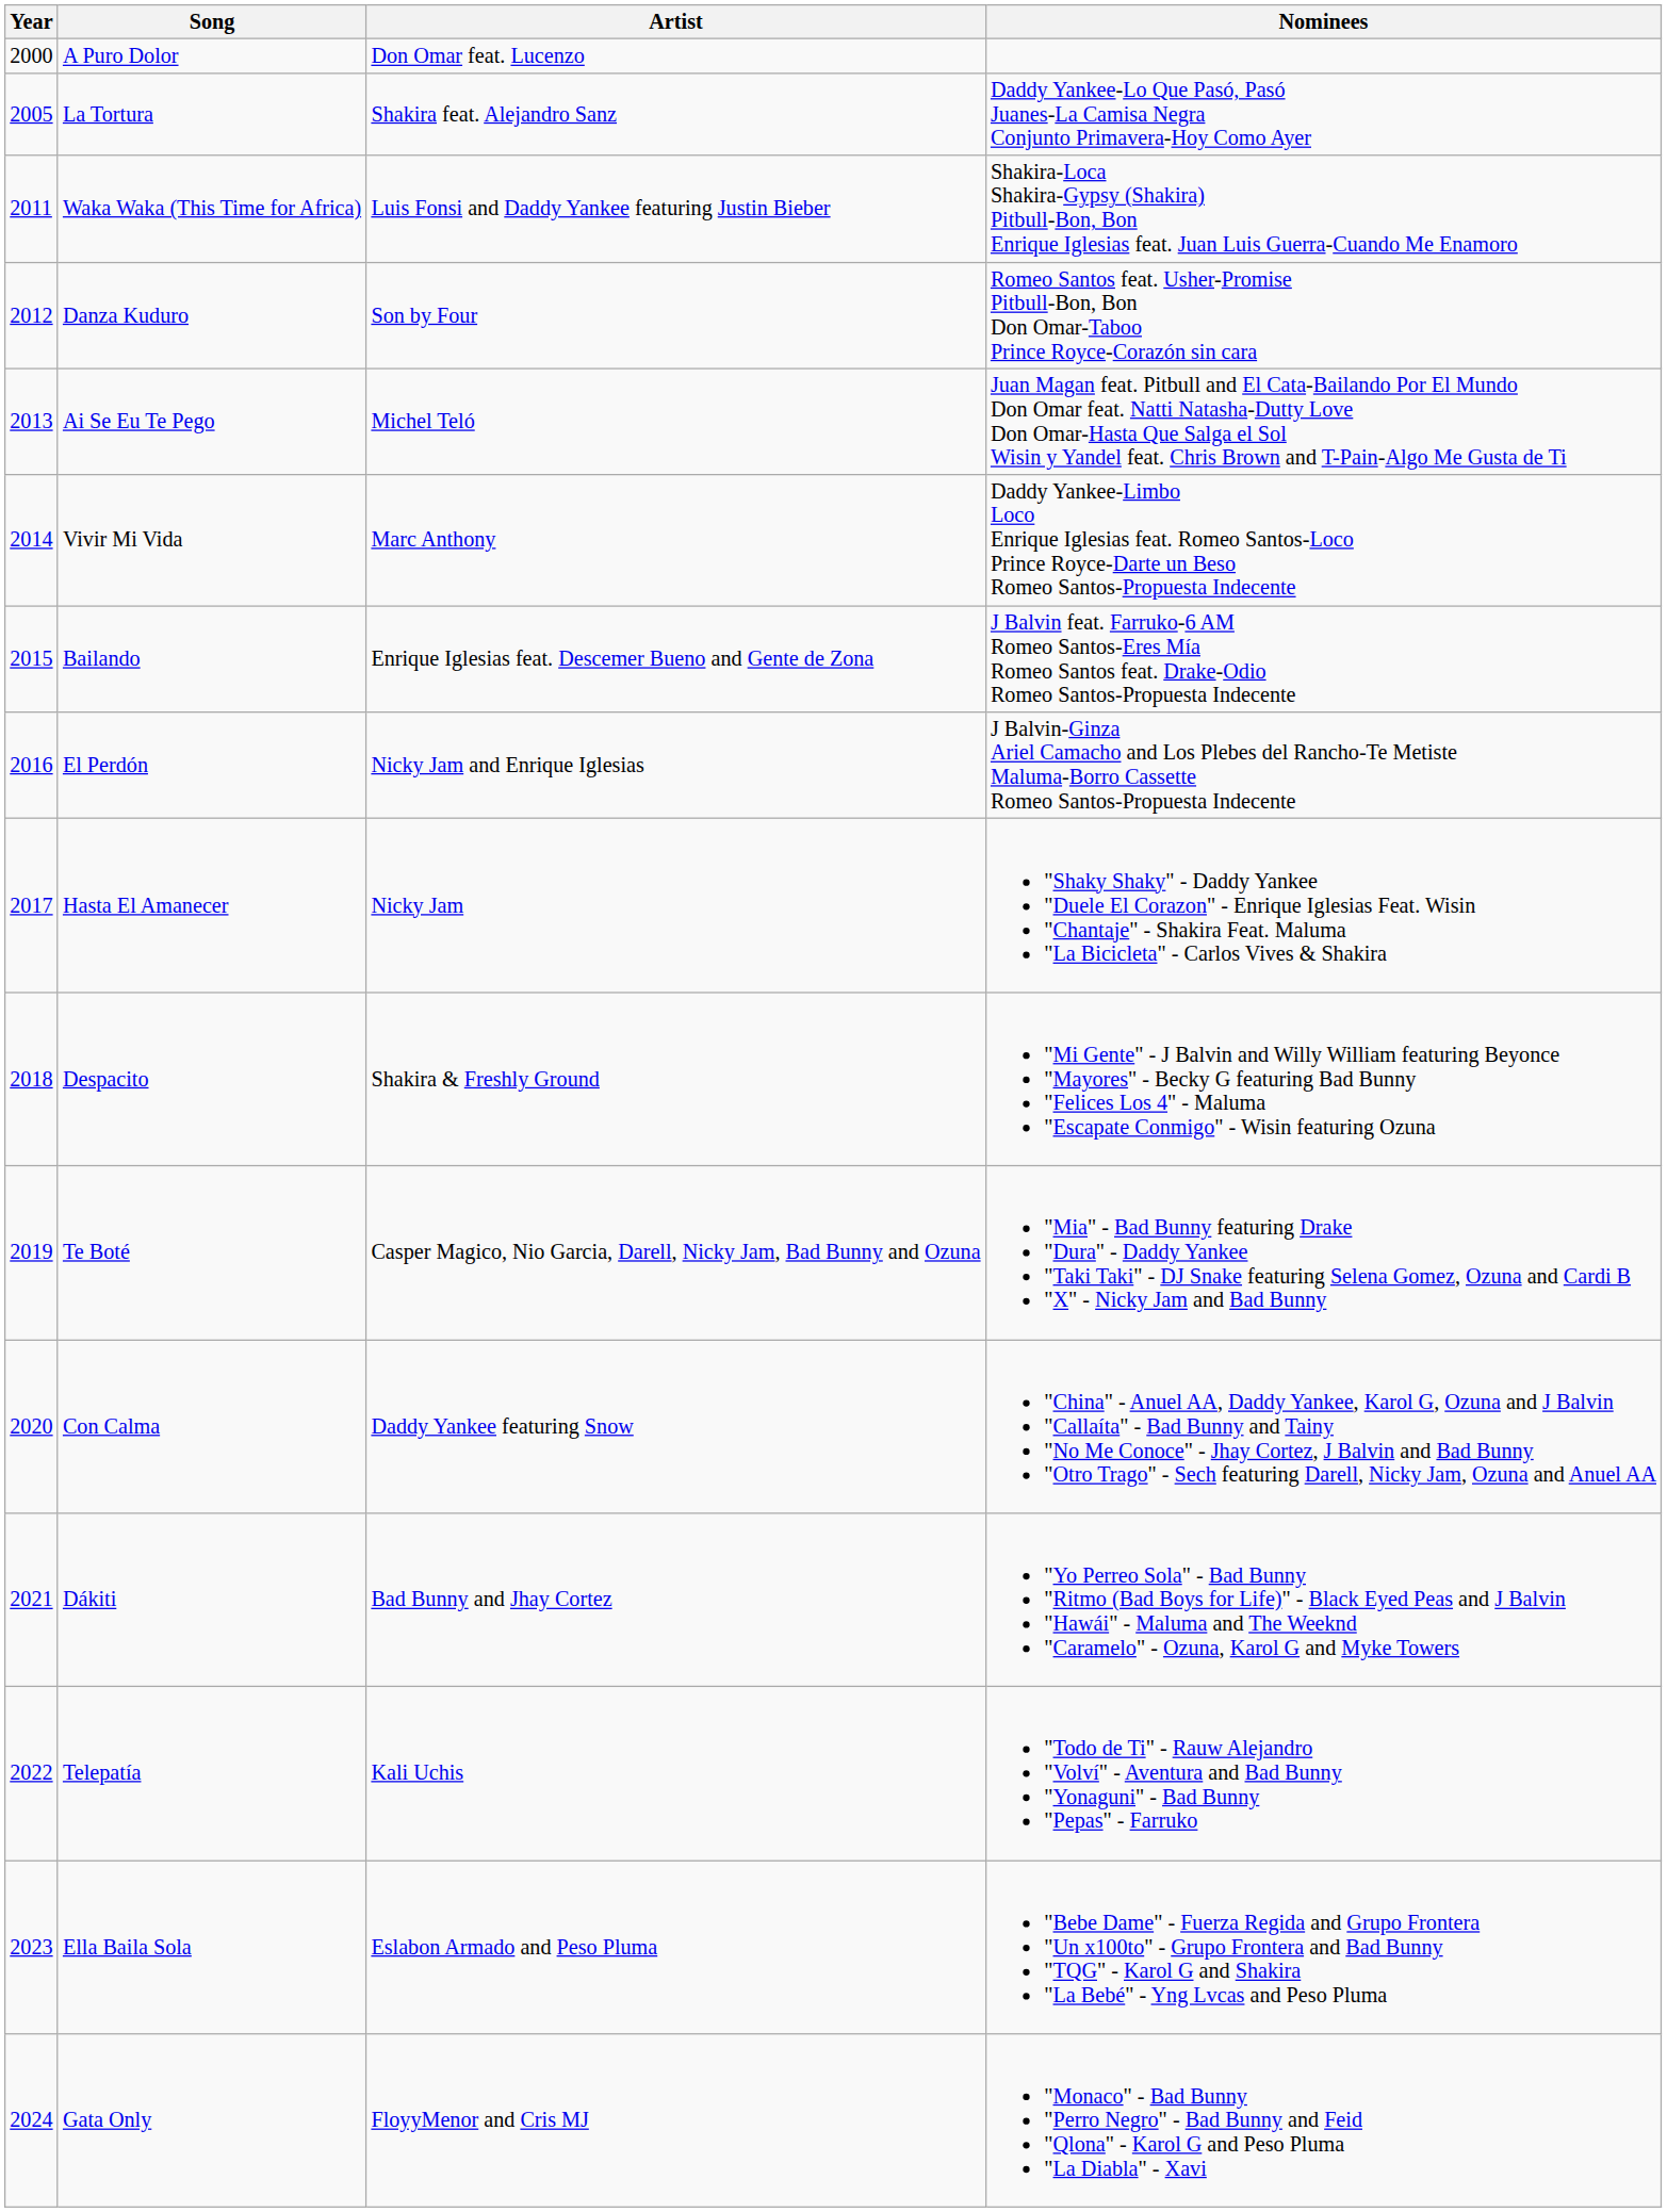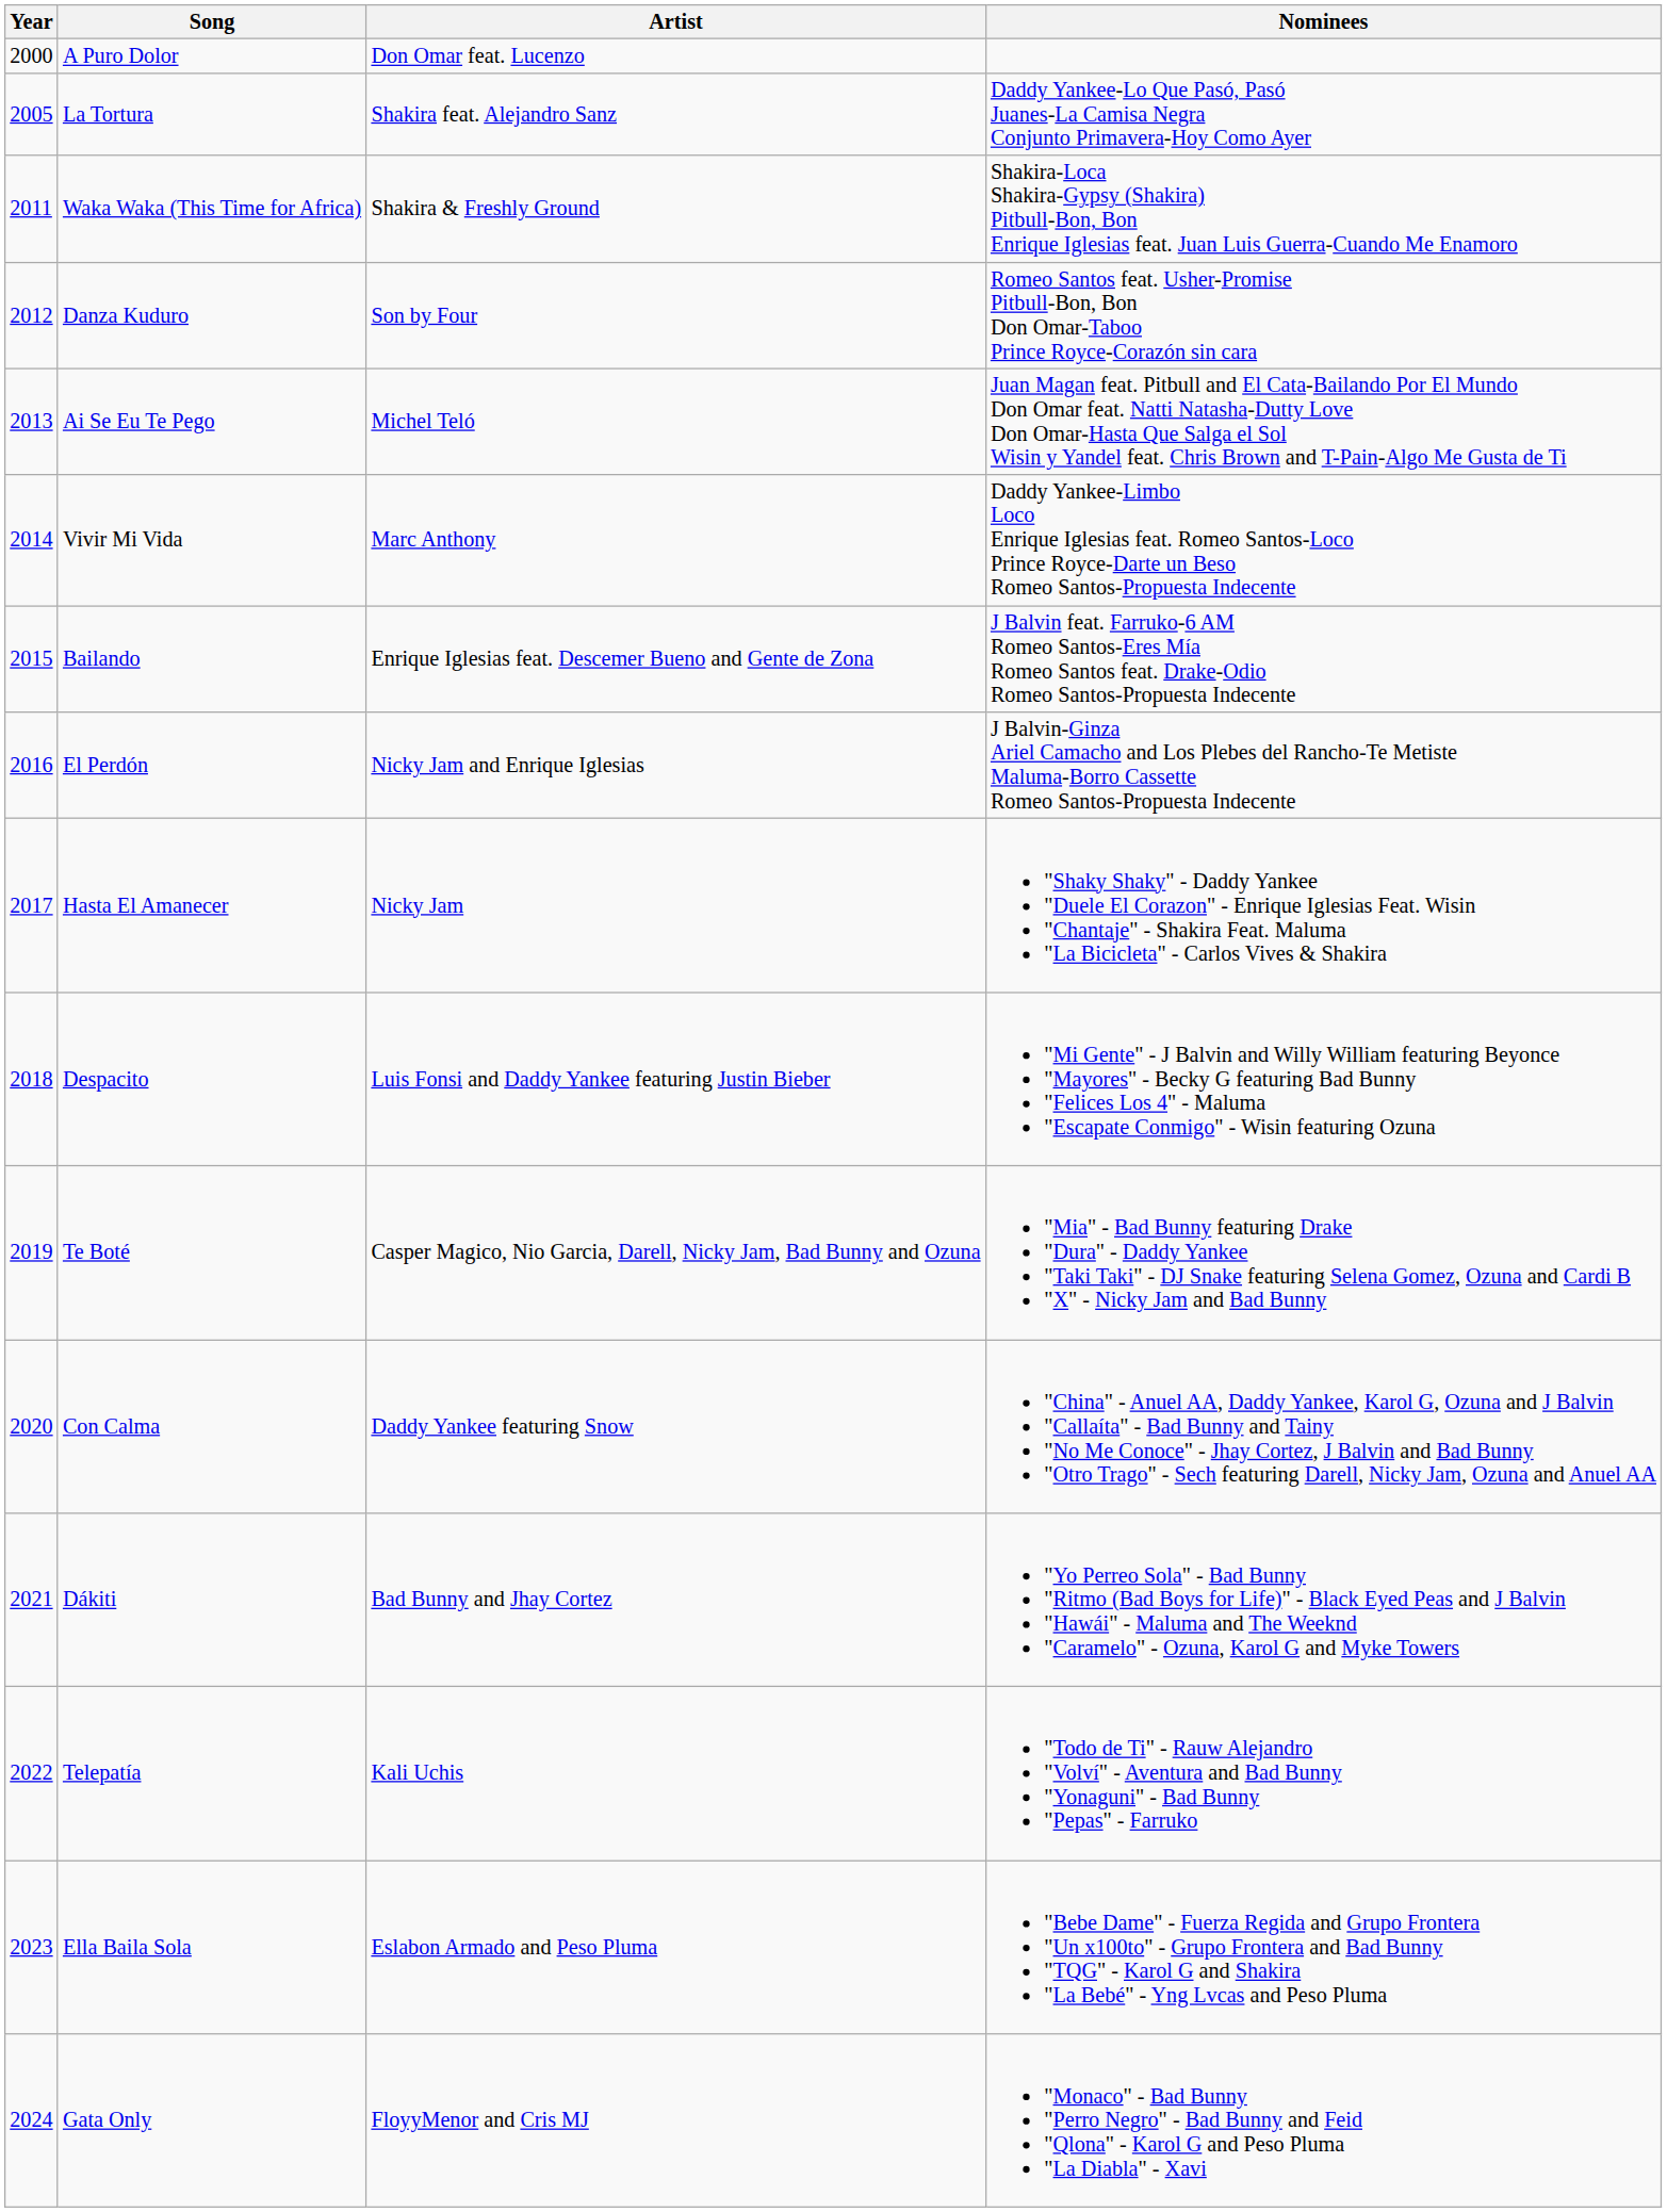Waka Waka (This Time for Africa) | Artist: Luis Fonsi and Daddy Yankee featuring Justin Bieber -> Shakira & Freshly Ground
Despacito | Artist: Shakira & Freshly Ground -> Luis Fonsi and Daddy Yankee featuring Justin Bieber
